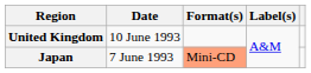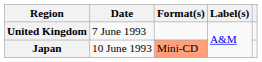United Kingdom | Date: 10 June 1993 -> 7 June 1993
Japan | Date: 7 June 1993 -> 10 June 1993
